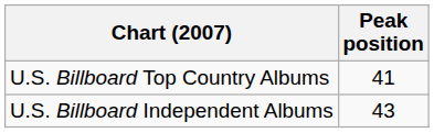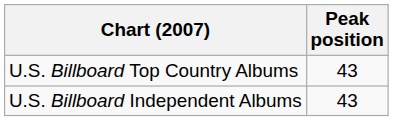U.S. Billboard Top Country Albums | Peak position: 41 -> 43
